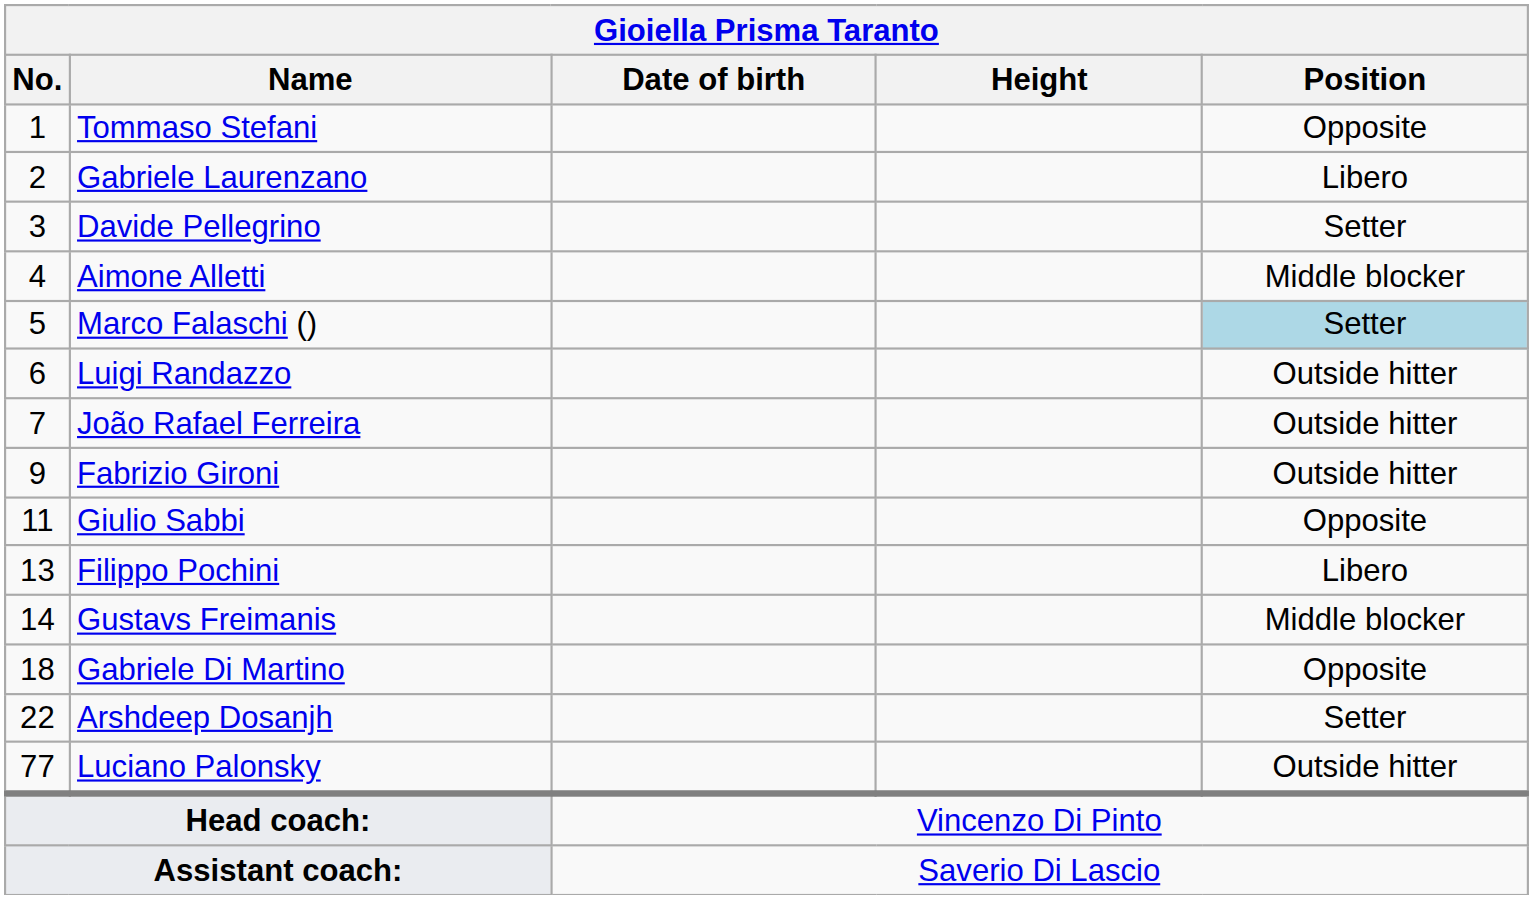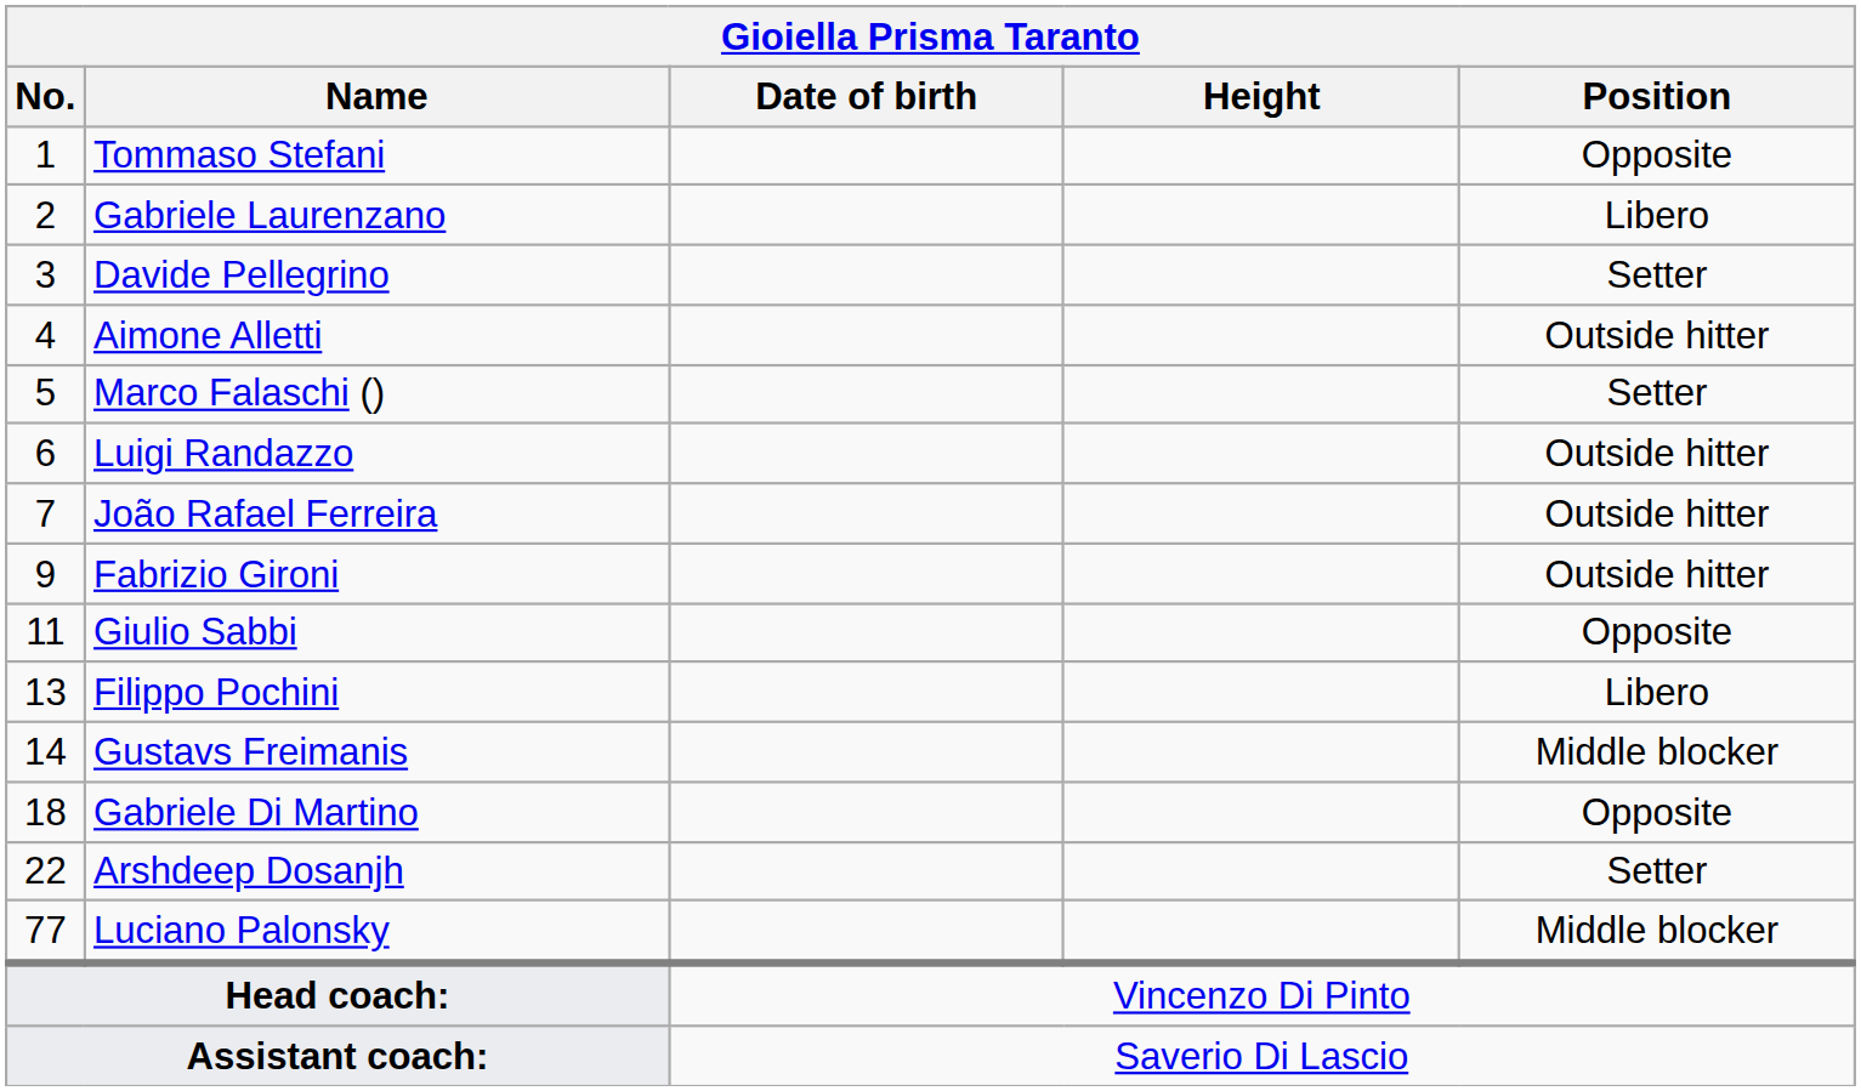Aimone Alletti | Position: Middle blocker -> Outside hitter
Marco Falaschi () | Position: lightblue background -> no background
Luciano Palonsky | Position: Outside hitter -> Middle blocker
